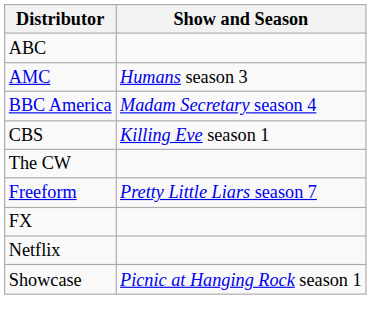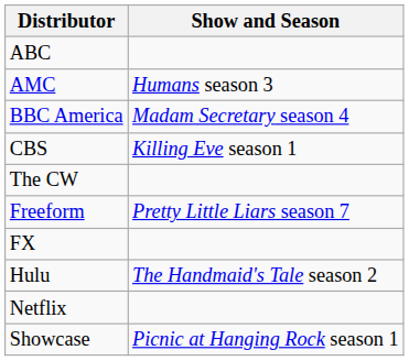+ row: Hulu | The Handmaid's Tale season 2
